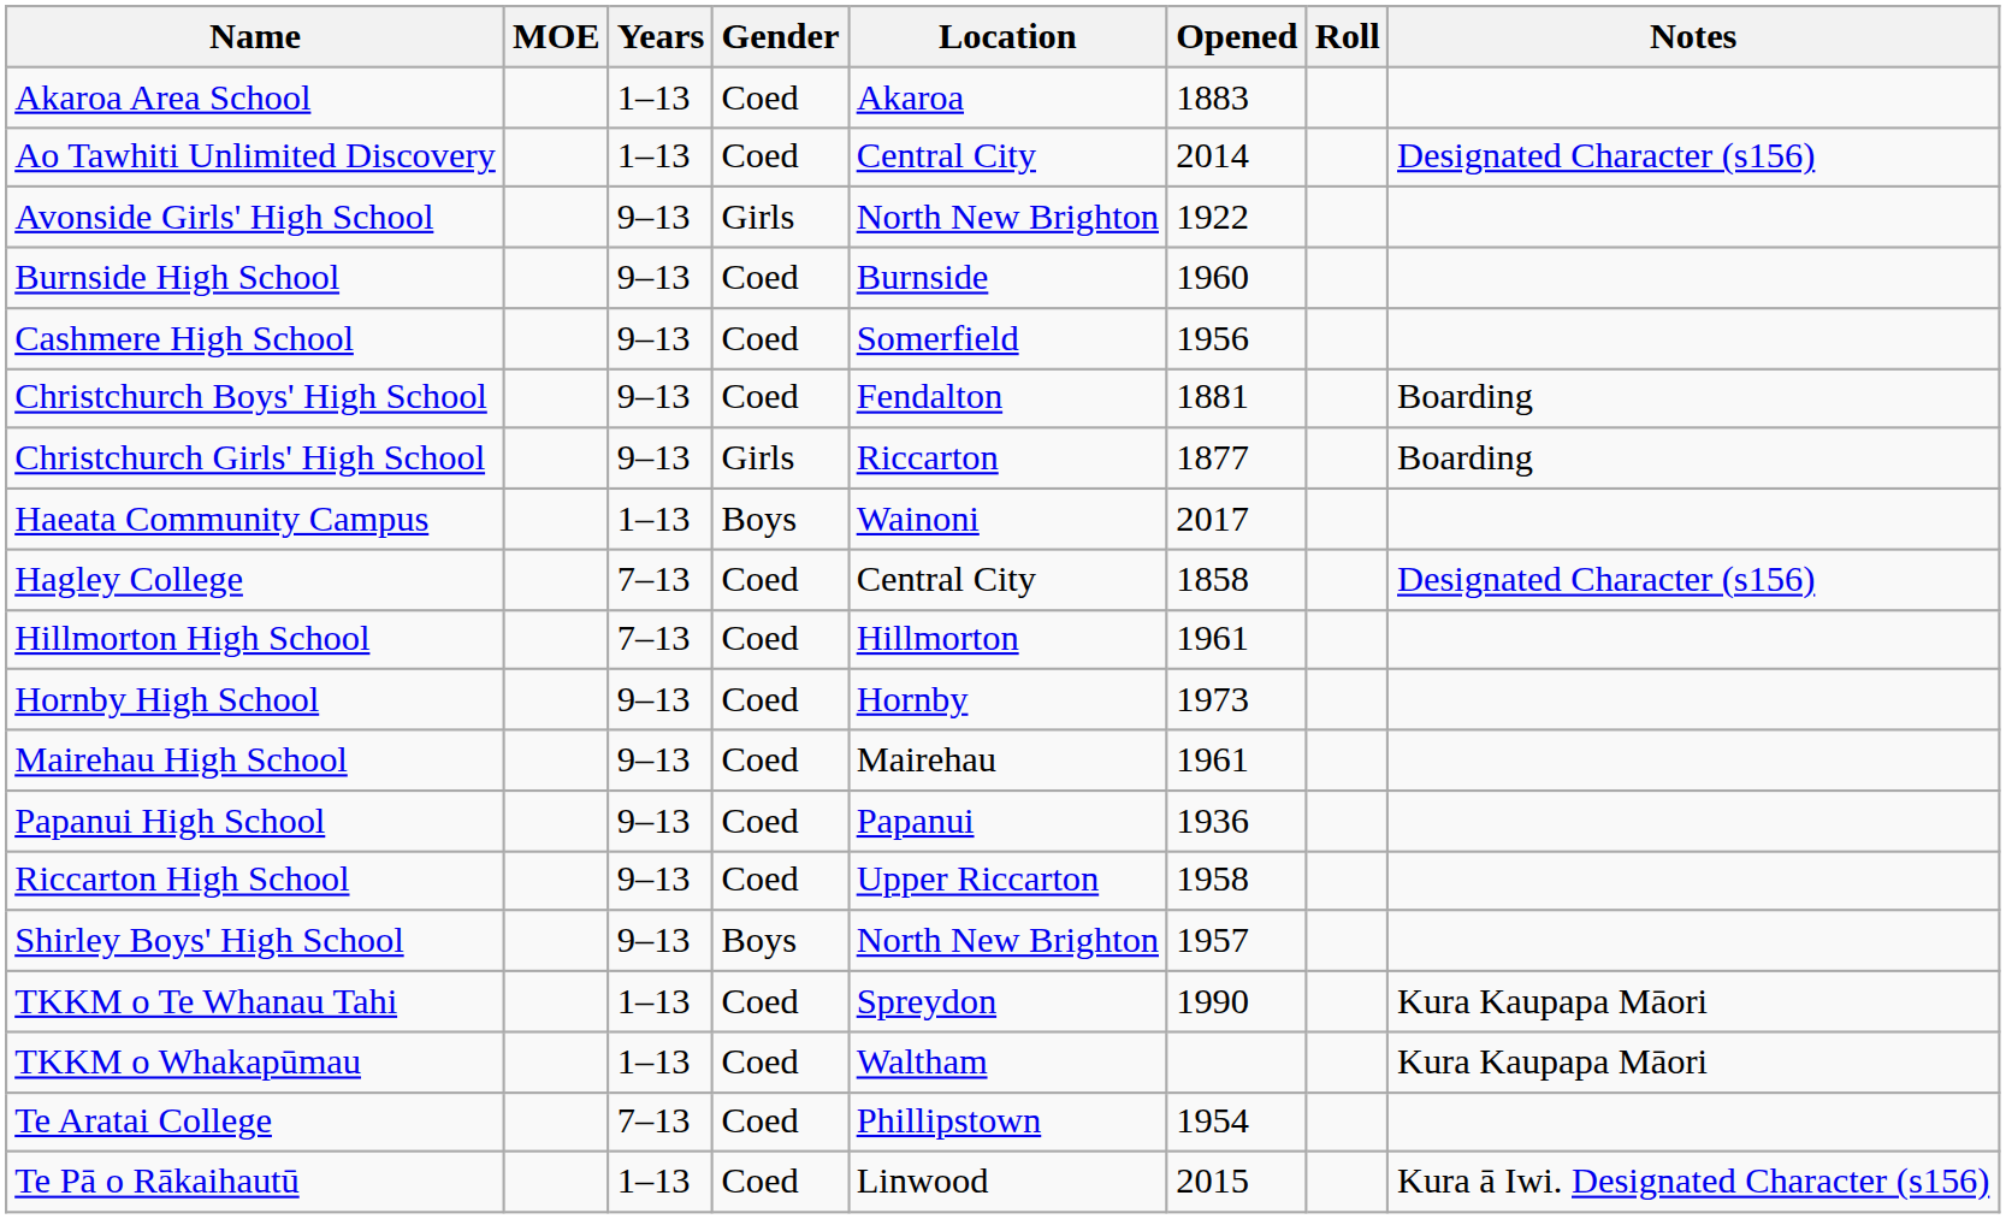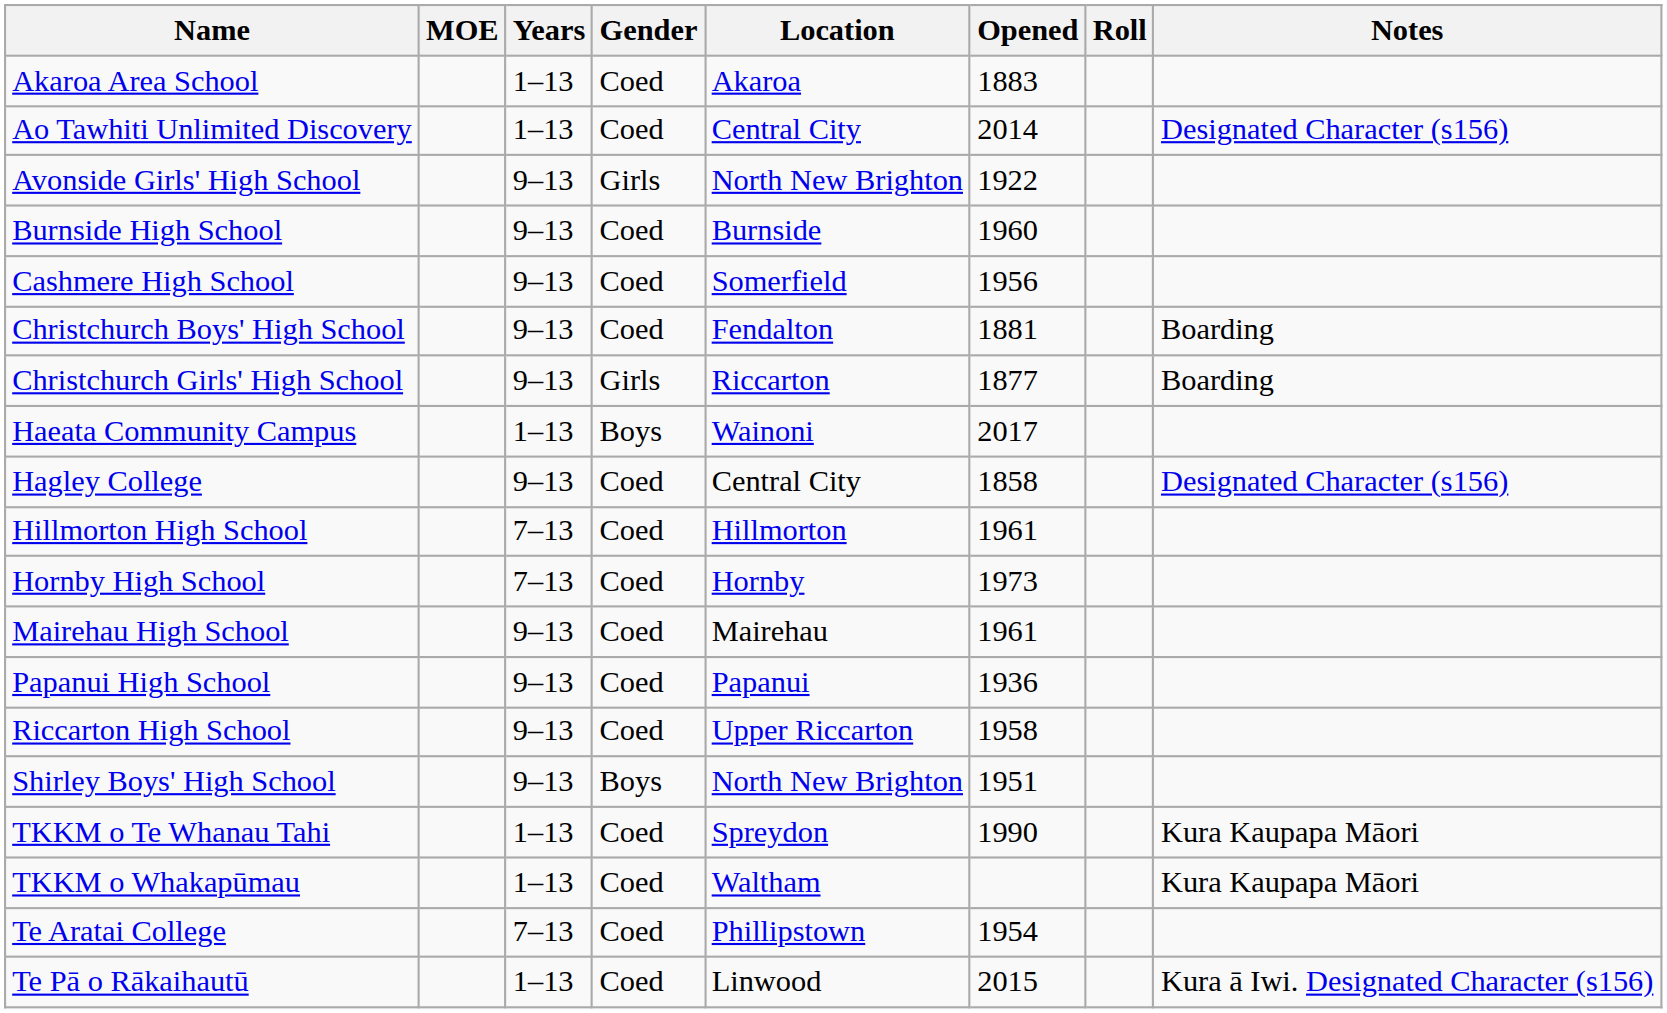Hagley College | Years: 7–13 -> 9–13
Hornby High School | Years: 9–13 -> 7–13
Shirley Boys' High School | Opened: 1957 -> 1951
